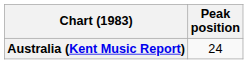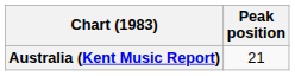Australia (Kent Music Report) | Peak position: 24 -> 21
